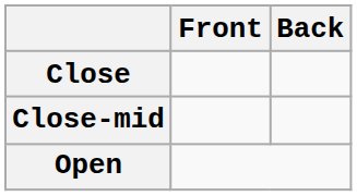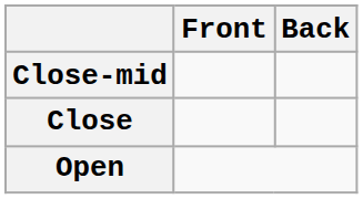rows swapped: Close <-> Close-mid
